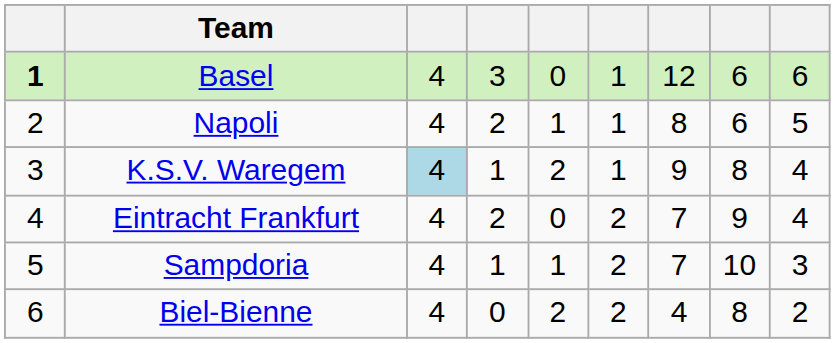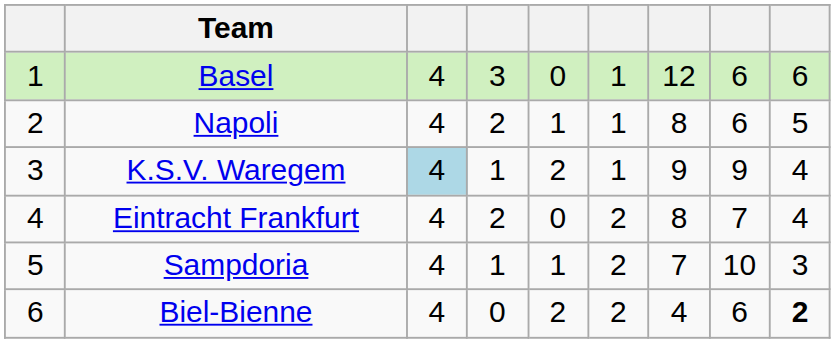Basel | column 1: bold -> normal
K.S.V. Waregem | column 8: 8 -> 9
Eintracht Frankfurt | column 7: 7 -> 8
Eintracht Frankfurt | column 8: 9 -> 7
Biel-Bienne | column 8: 8 -> 6
Biel-Bienne | column 9: normal -> bold
